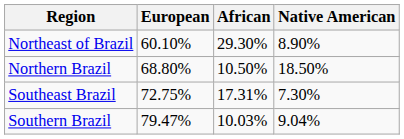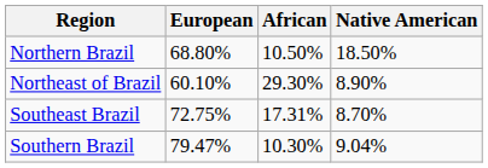rows swapped: Northern Brazil <-> Northeast of Brazil
Southeast Brazil | Native American: 7.30% -> 8.70%
Southern Brazil | African: 10.03% -> 10.30%
